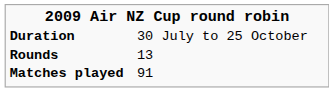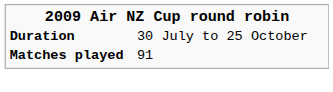- row: Rounds | 13
